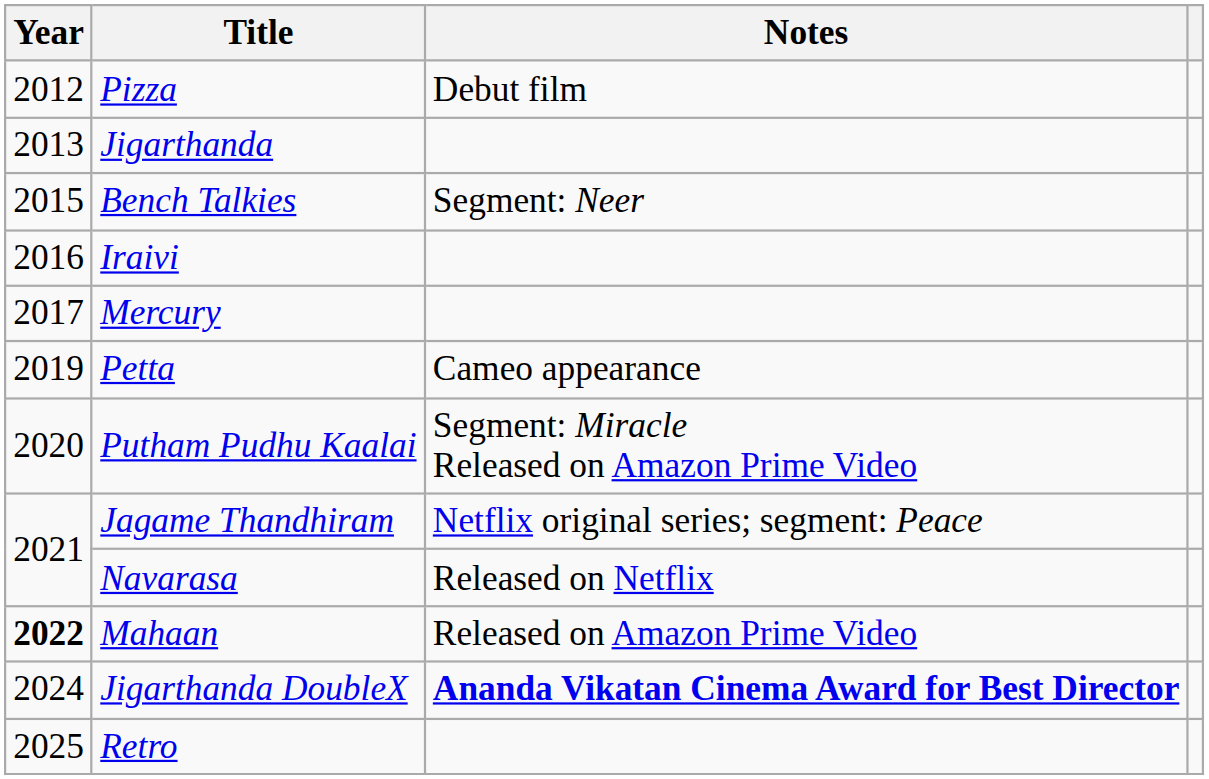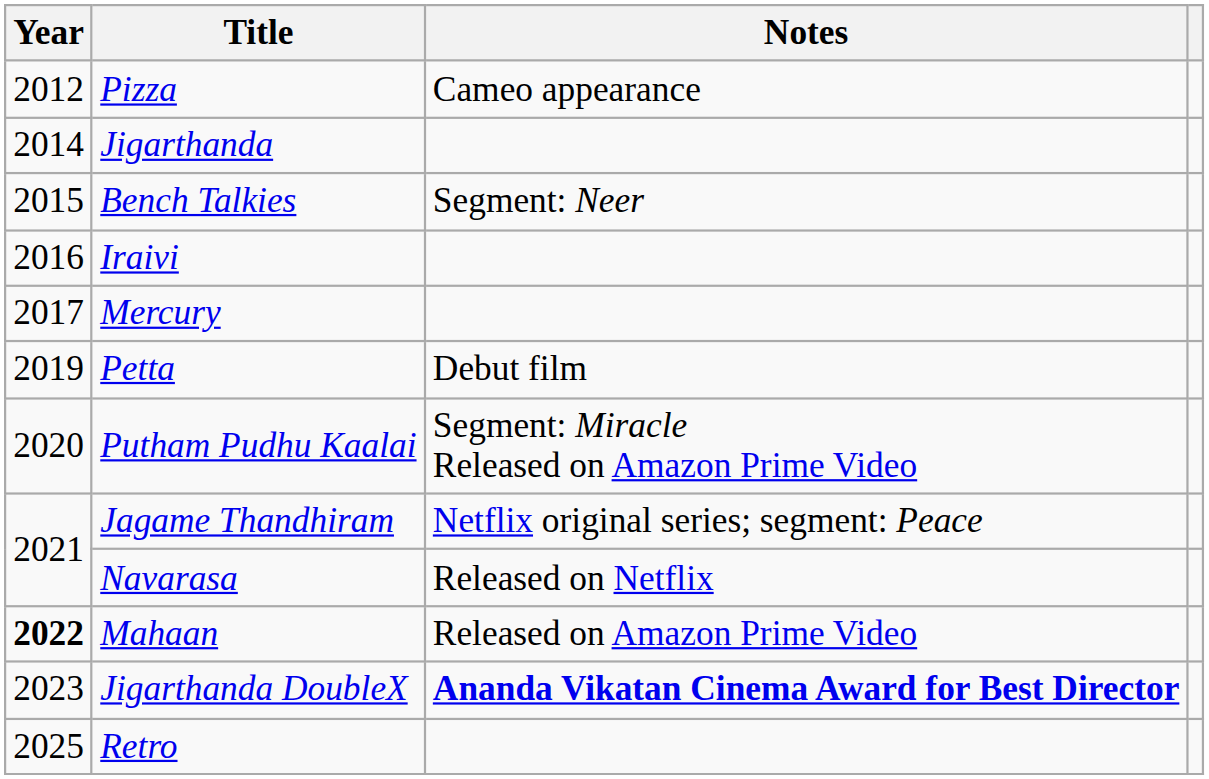Pizza | Notes: Debut film -> Cameo appearance
Jigarthanda | Year: 2013 -> 2014
Petta | Notes: Cameo appearance -> Debut film
Jigarthanda DoubleX | Year: 2024 -> 2023
